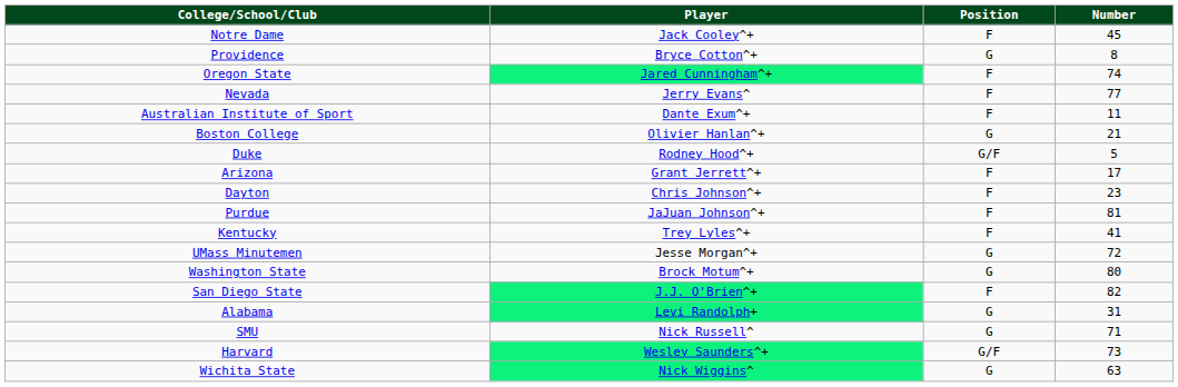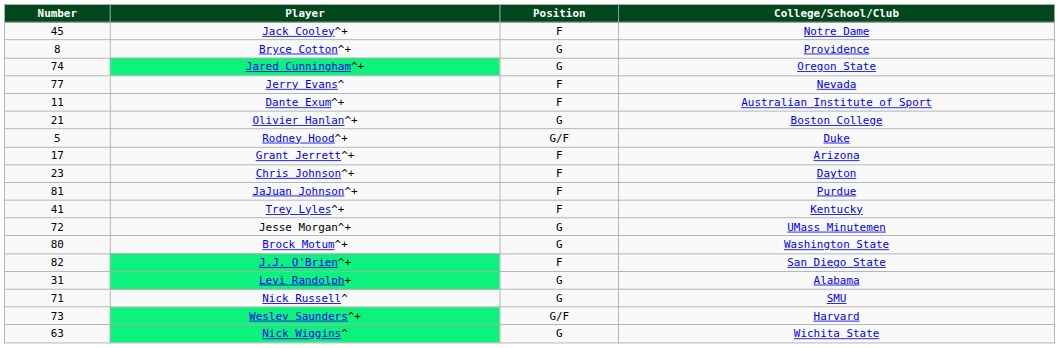columns swapped: Number <-> College/School/Club
Jared Cunningham^+ | Position: F -> G
